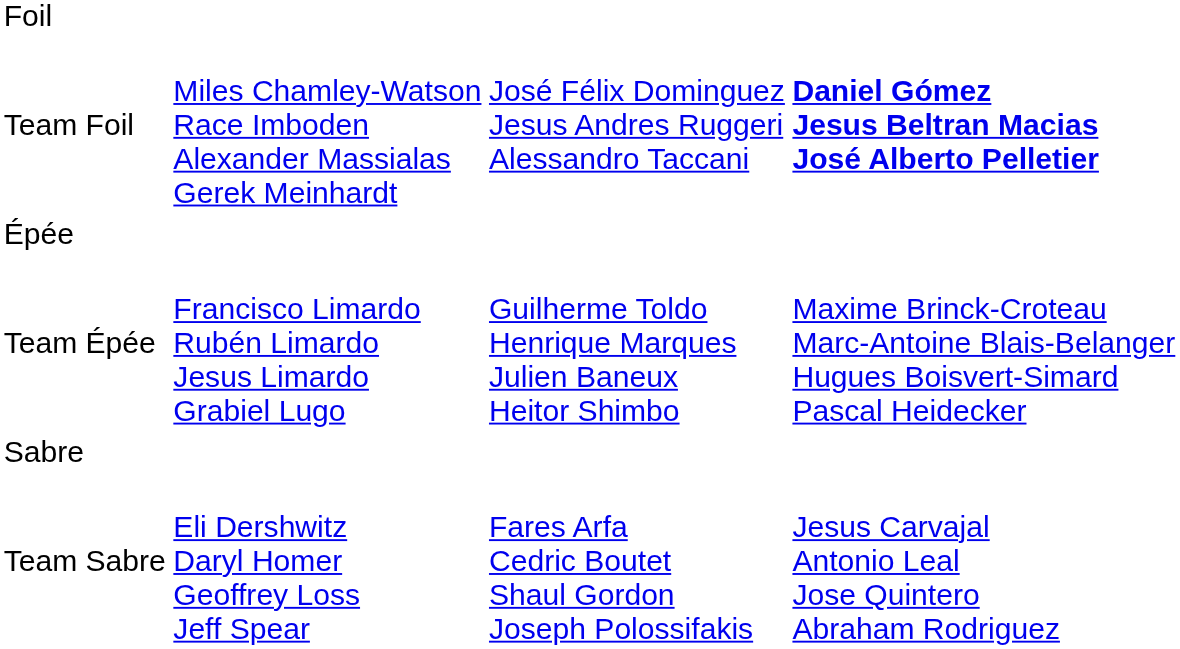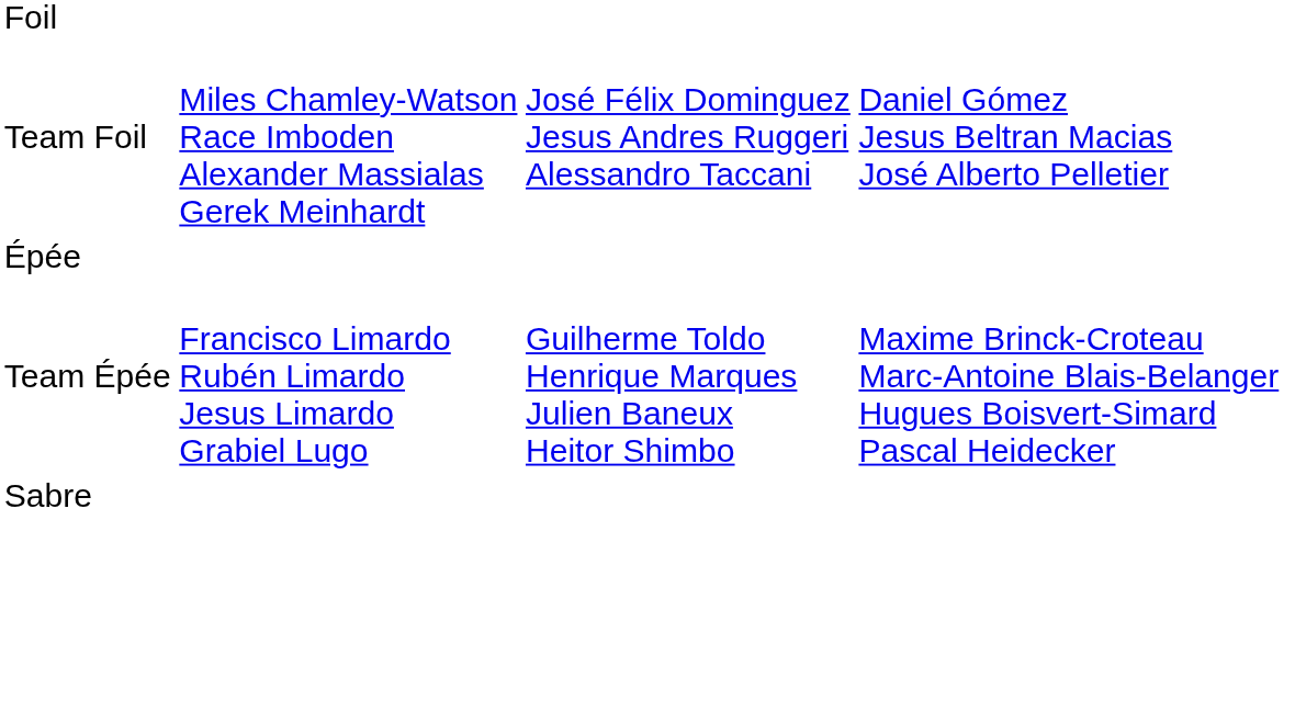Team Foil | column 4: bold -> normal
- row: Team Sabre | Eli Dershwitz Daryl Homer Geoffrey Loss Jeff Spear | Fares Arfa Cedric Boutet Shaul Gordon Joseph Polossifakis | Jesus Carvajal Antonio Leal Jose Quintero Abraham Rodriguez
